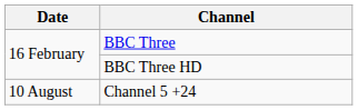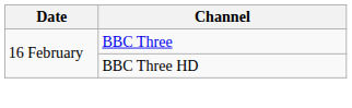- row: 10 August | Channel 5 +24
